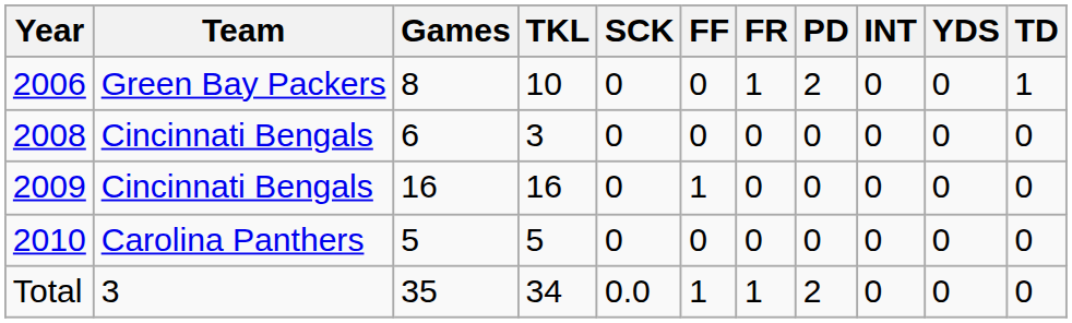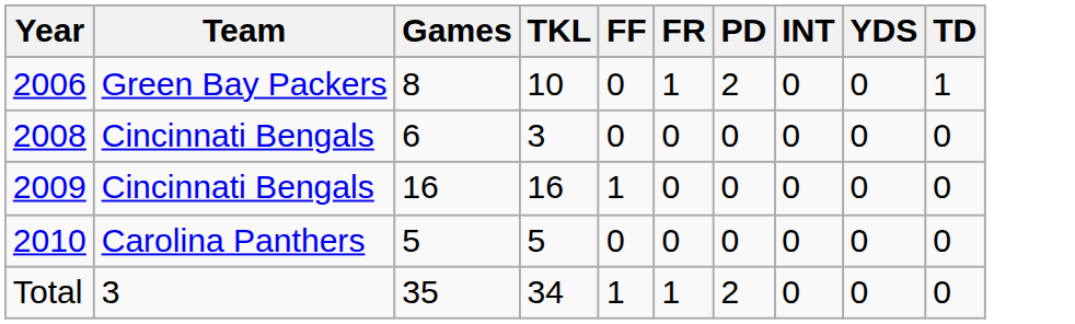- column: SCK | 0 | 0 | 0 | 0 | 0.0
